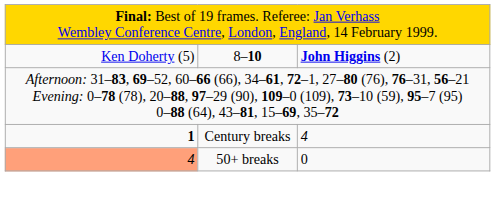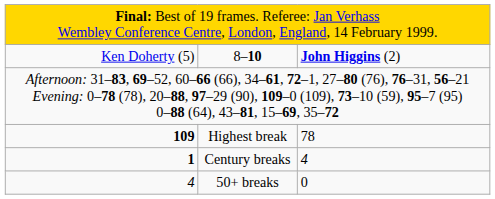+ row: 109 | Highest break | 78
50+ breaks | column 1: lightsalmon background -> no background
